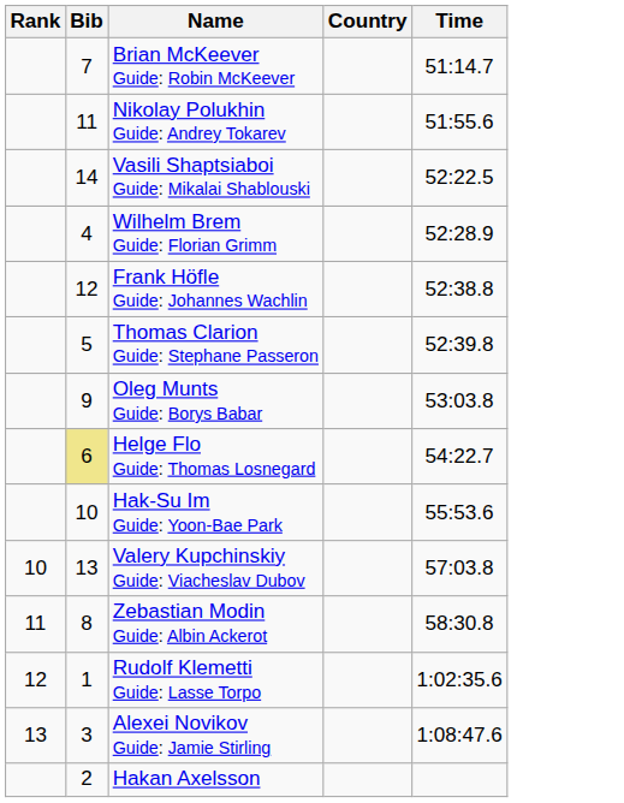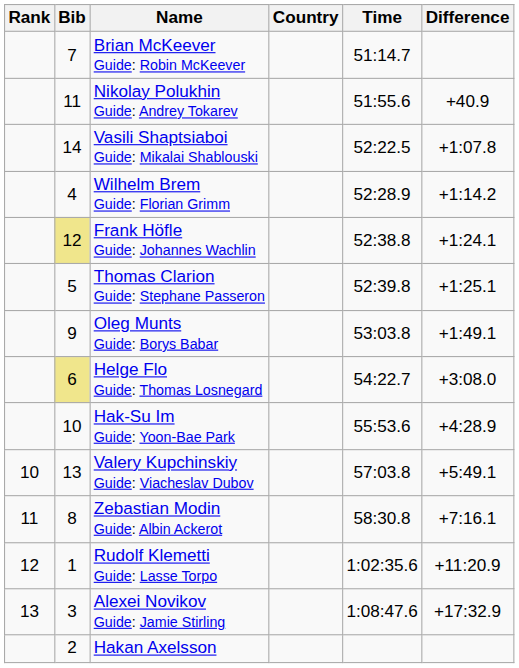+ column: Difference | +40.9 | +1:07.8 | +1:14.2 | +1:24.1 | +1:25.1 | +1:49.1 | +3:08.0 | +4:28.9 | +5:49.1 | +7:16.1 | +11:20.9 | +17:32.9
Frank Höfle Guide: Johannes Wachlin | Bib: no background -> khaki background
